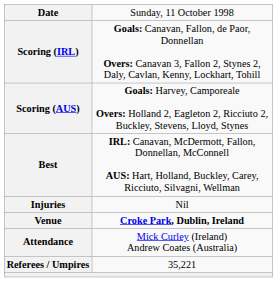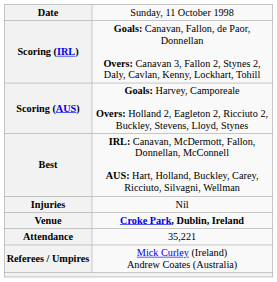Attendance | column 2: Mick Curley (Ireland) Andrew Coates (Australia) -> 35,221
Referees / Umpires | column 2: 35,221 -> Mick Curley (Ireland) Andrew Coates (Australia)
